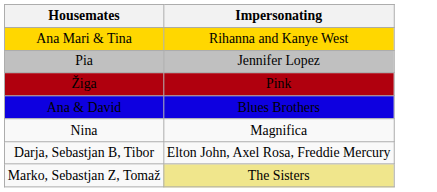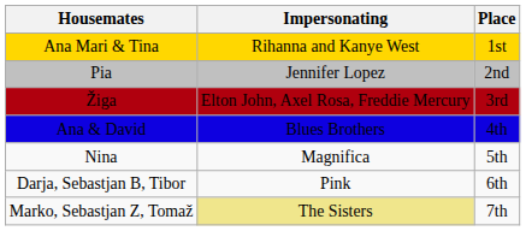+ column: Place | 1st | 2nd | 3rd | 4th | 5th | 6th | 7th
Žiga | Impersonating: Pink -> Elton John, Axel Rosa, Freddie Mercury
Darja, Sebastjan B, Tibor | Impersonating: Elton John, Axel Rosa, Freddie Mercury -> Pink
